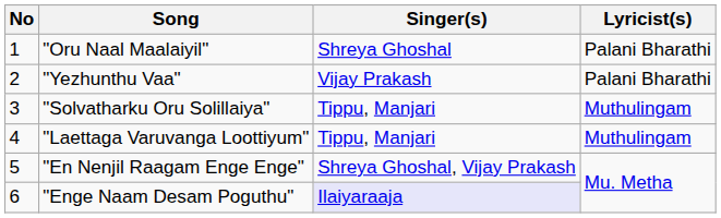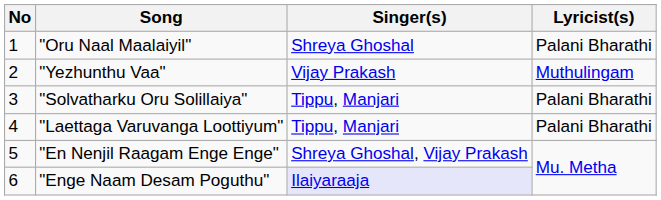"Yezhunthu Vaa" | Lyricist(s): Palani Bharathi -> Muthulingam
"Solvatharku Oru Solillaiya" | Lyricist(s): Muthulingam -> Palani Bharathi
"Laettaga Varuvanga Loottiyum" | Lyricist(s): Muthulingam -> Palani Bharathi
